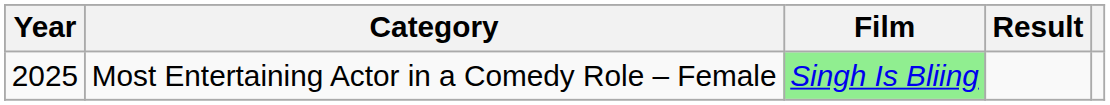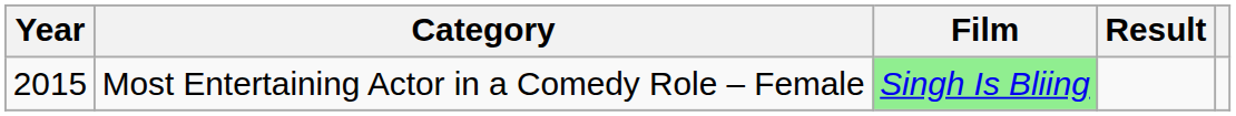Most Entertaining Actor in a Comedy Role – Female | Year: 2025 -> 2015
